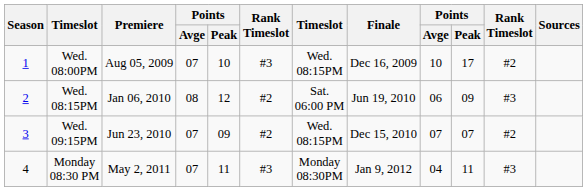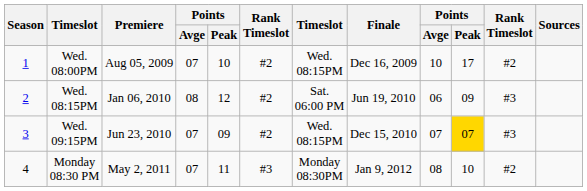Wed. 08:00PM | column 6: #3 -> #2
Wed. 09:15PM | column 10: no background -> gold background
Wed. 09:15PM | column 11: #2 -> #3
Monday 08:30 PM | column 9: 04 -> 08
Monday 08:30 PM | column 10: 11 -> 10
Monday 08:30 PM | column 11: #3 -> #2
